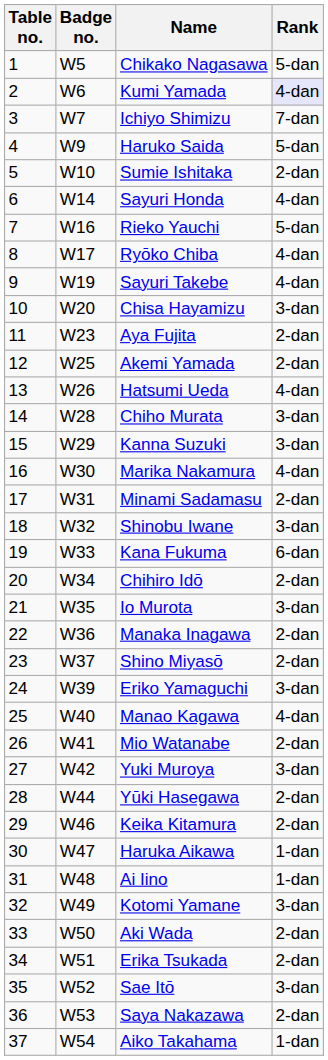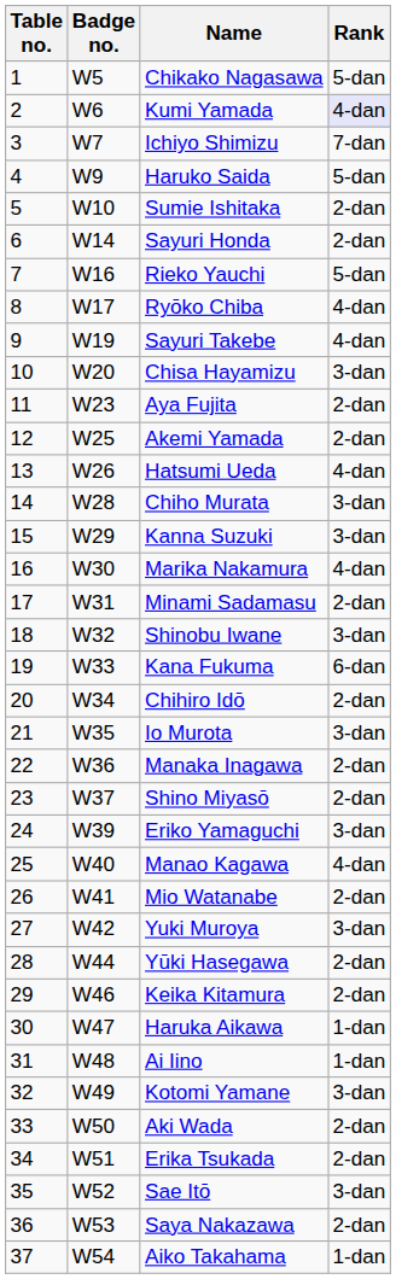Sayuri Honda | Rank: 4-dan -> 2-dan
